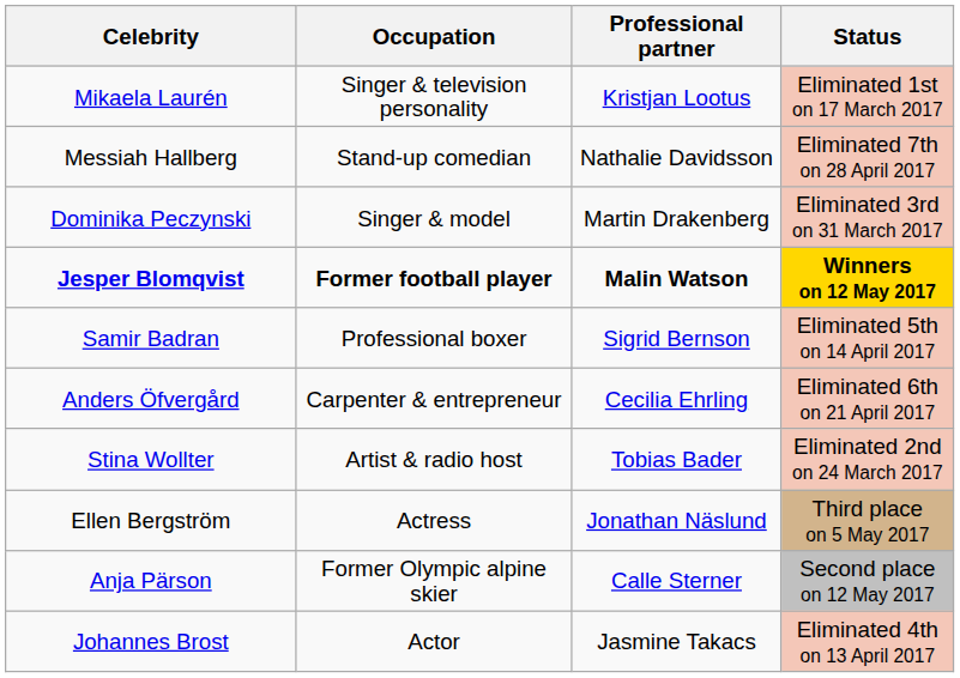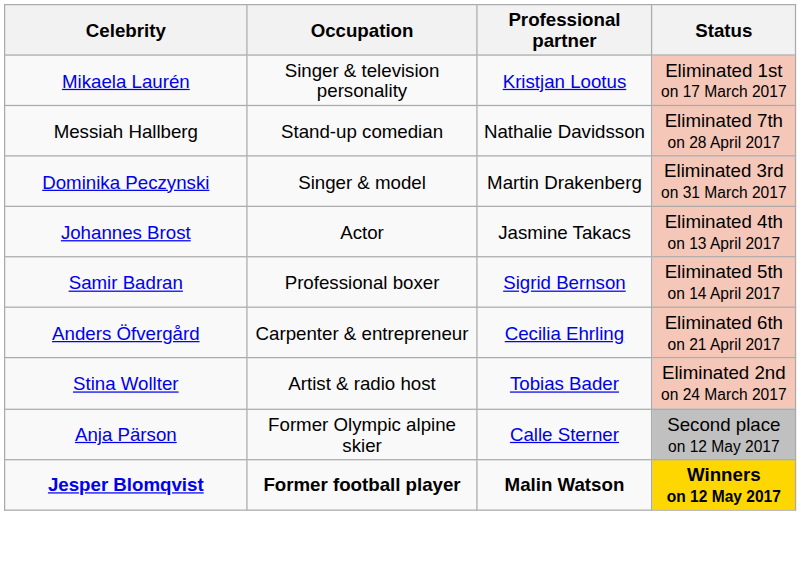rows swapped: Johannes Brost <-> Jesper Blomqvist
- row: Ellen Bergström | Actress | Jonathan Näslund | Third place on 5 May 2017
